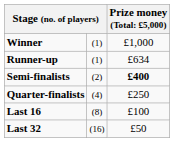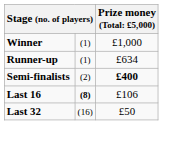- row: Quarter-finalists | (4) | £250
Last 16 | column 2: normal -> bold
Last 16 | column 3: £100 -> £106
